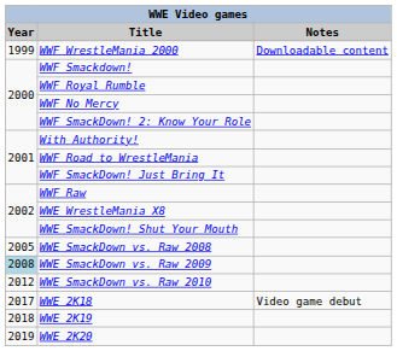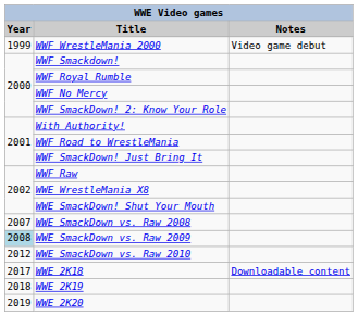WWF WrestleMania 2000 | Notes: Downloadable content -> Video game debut
WWE SmackDown vs. Raw 2008 | Year: 2005 -> 2007
WWE 2K18 | Notes: Video game debut -> Downloadable content
